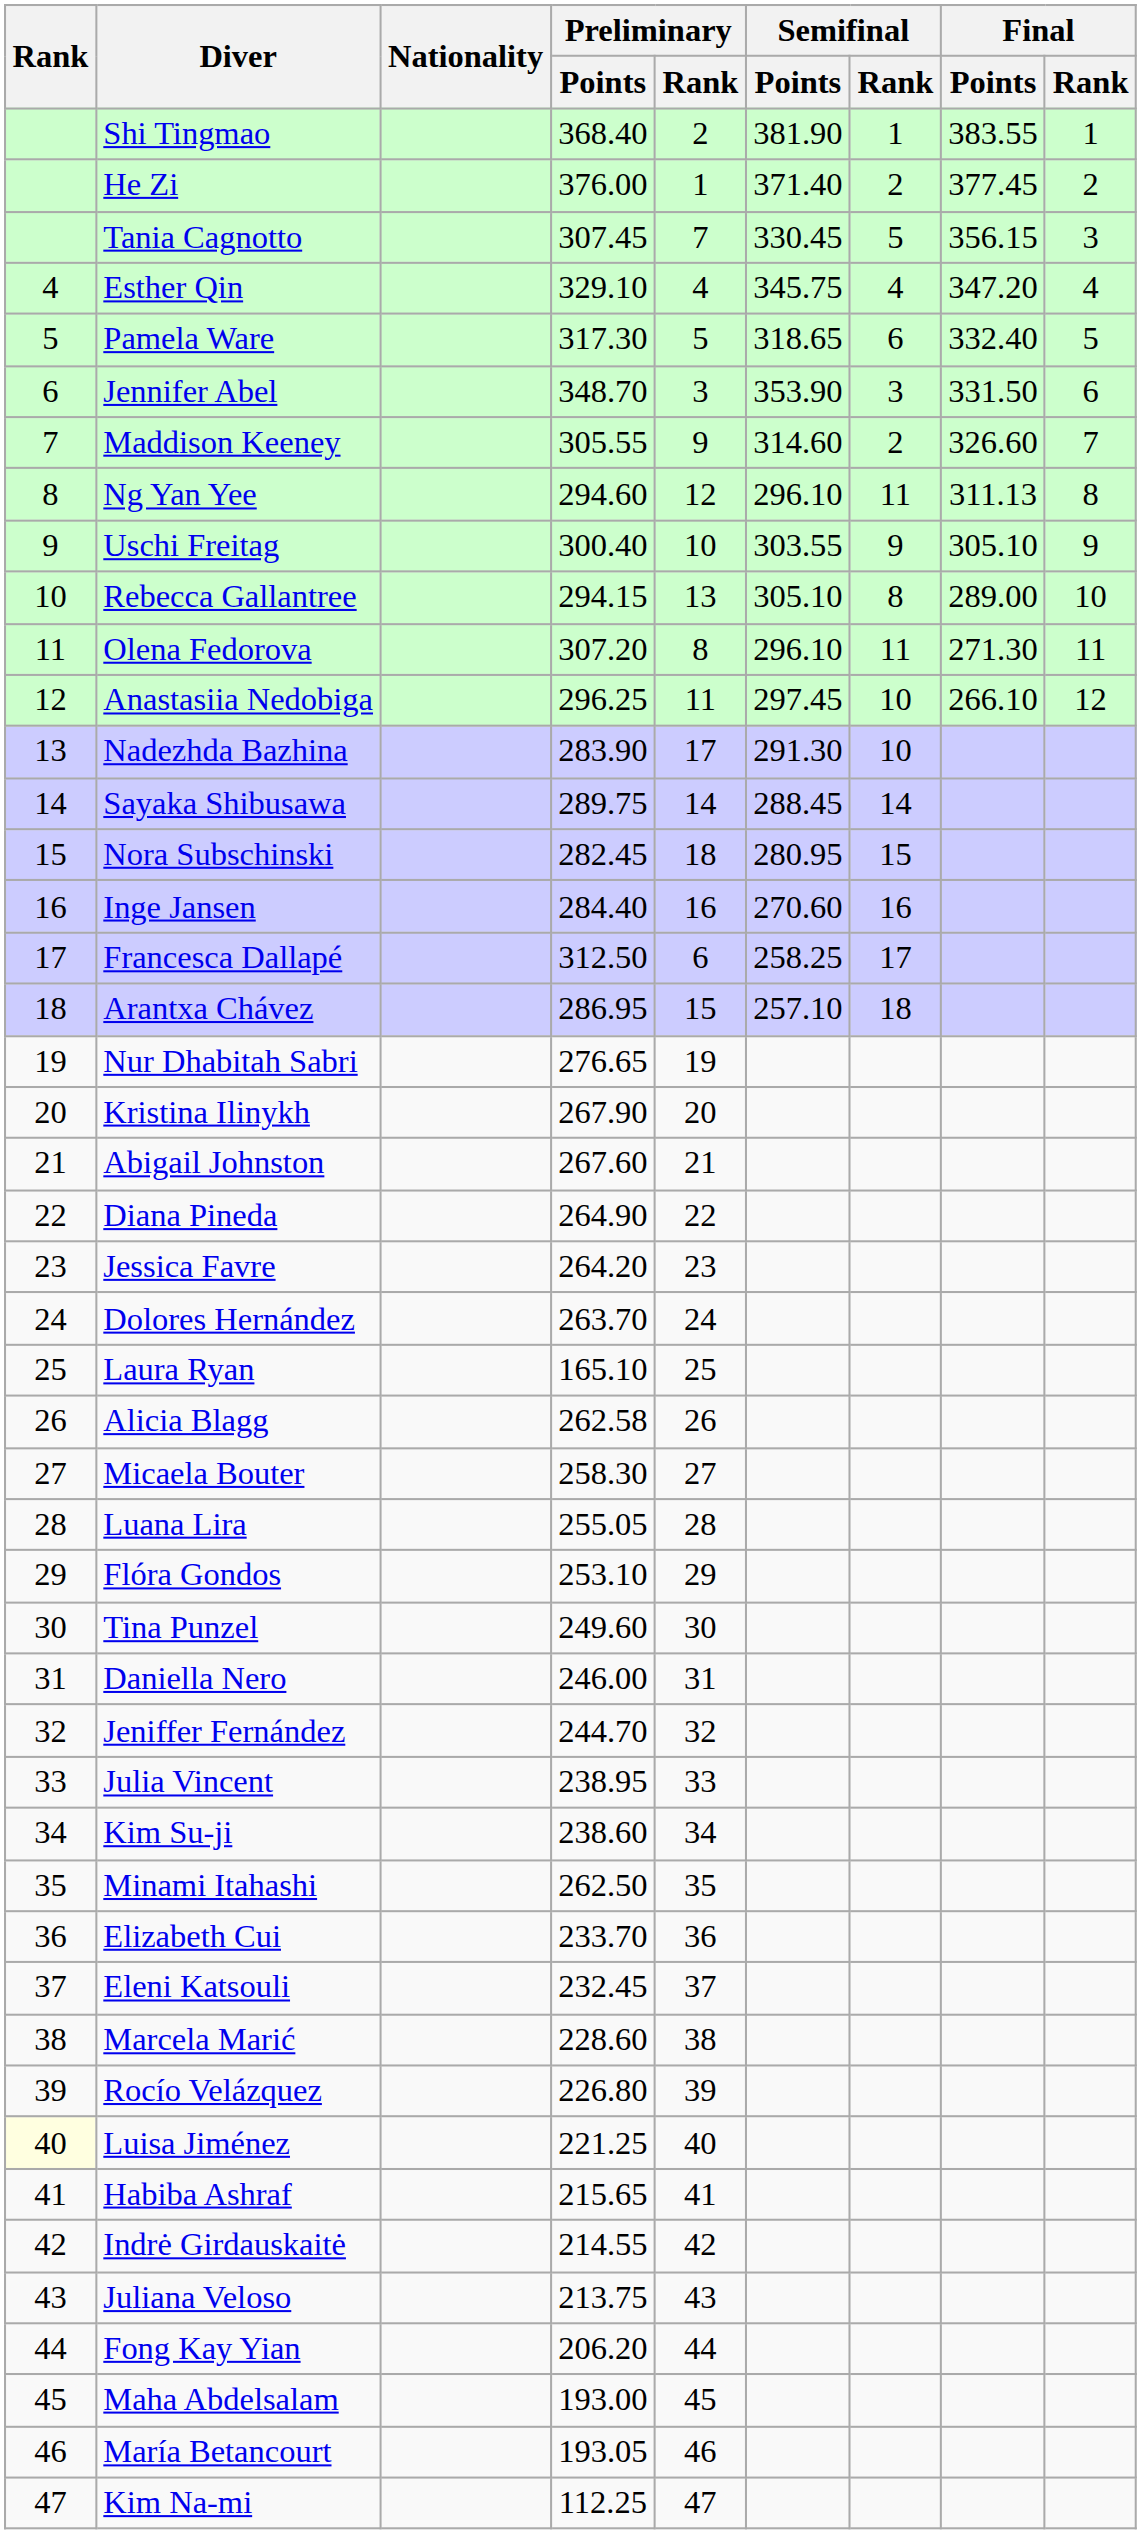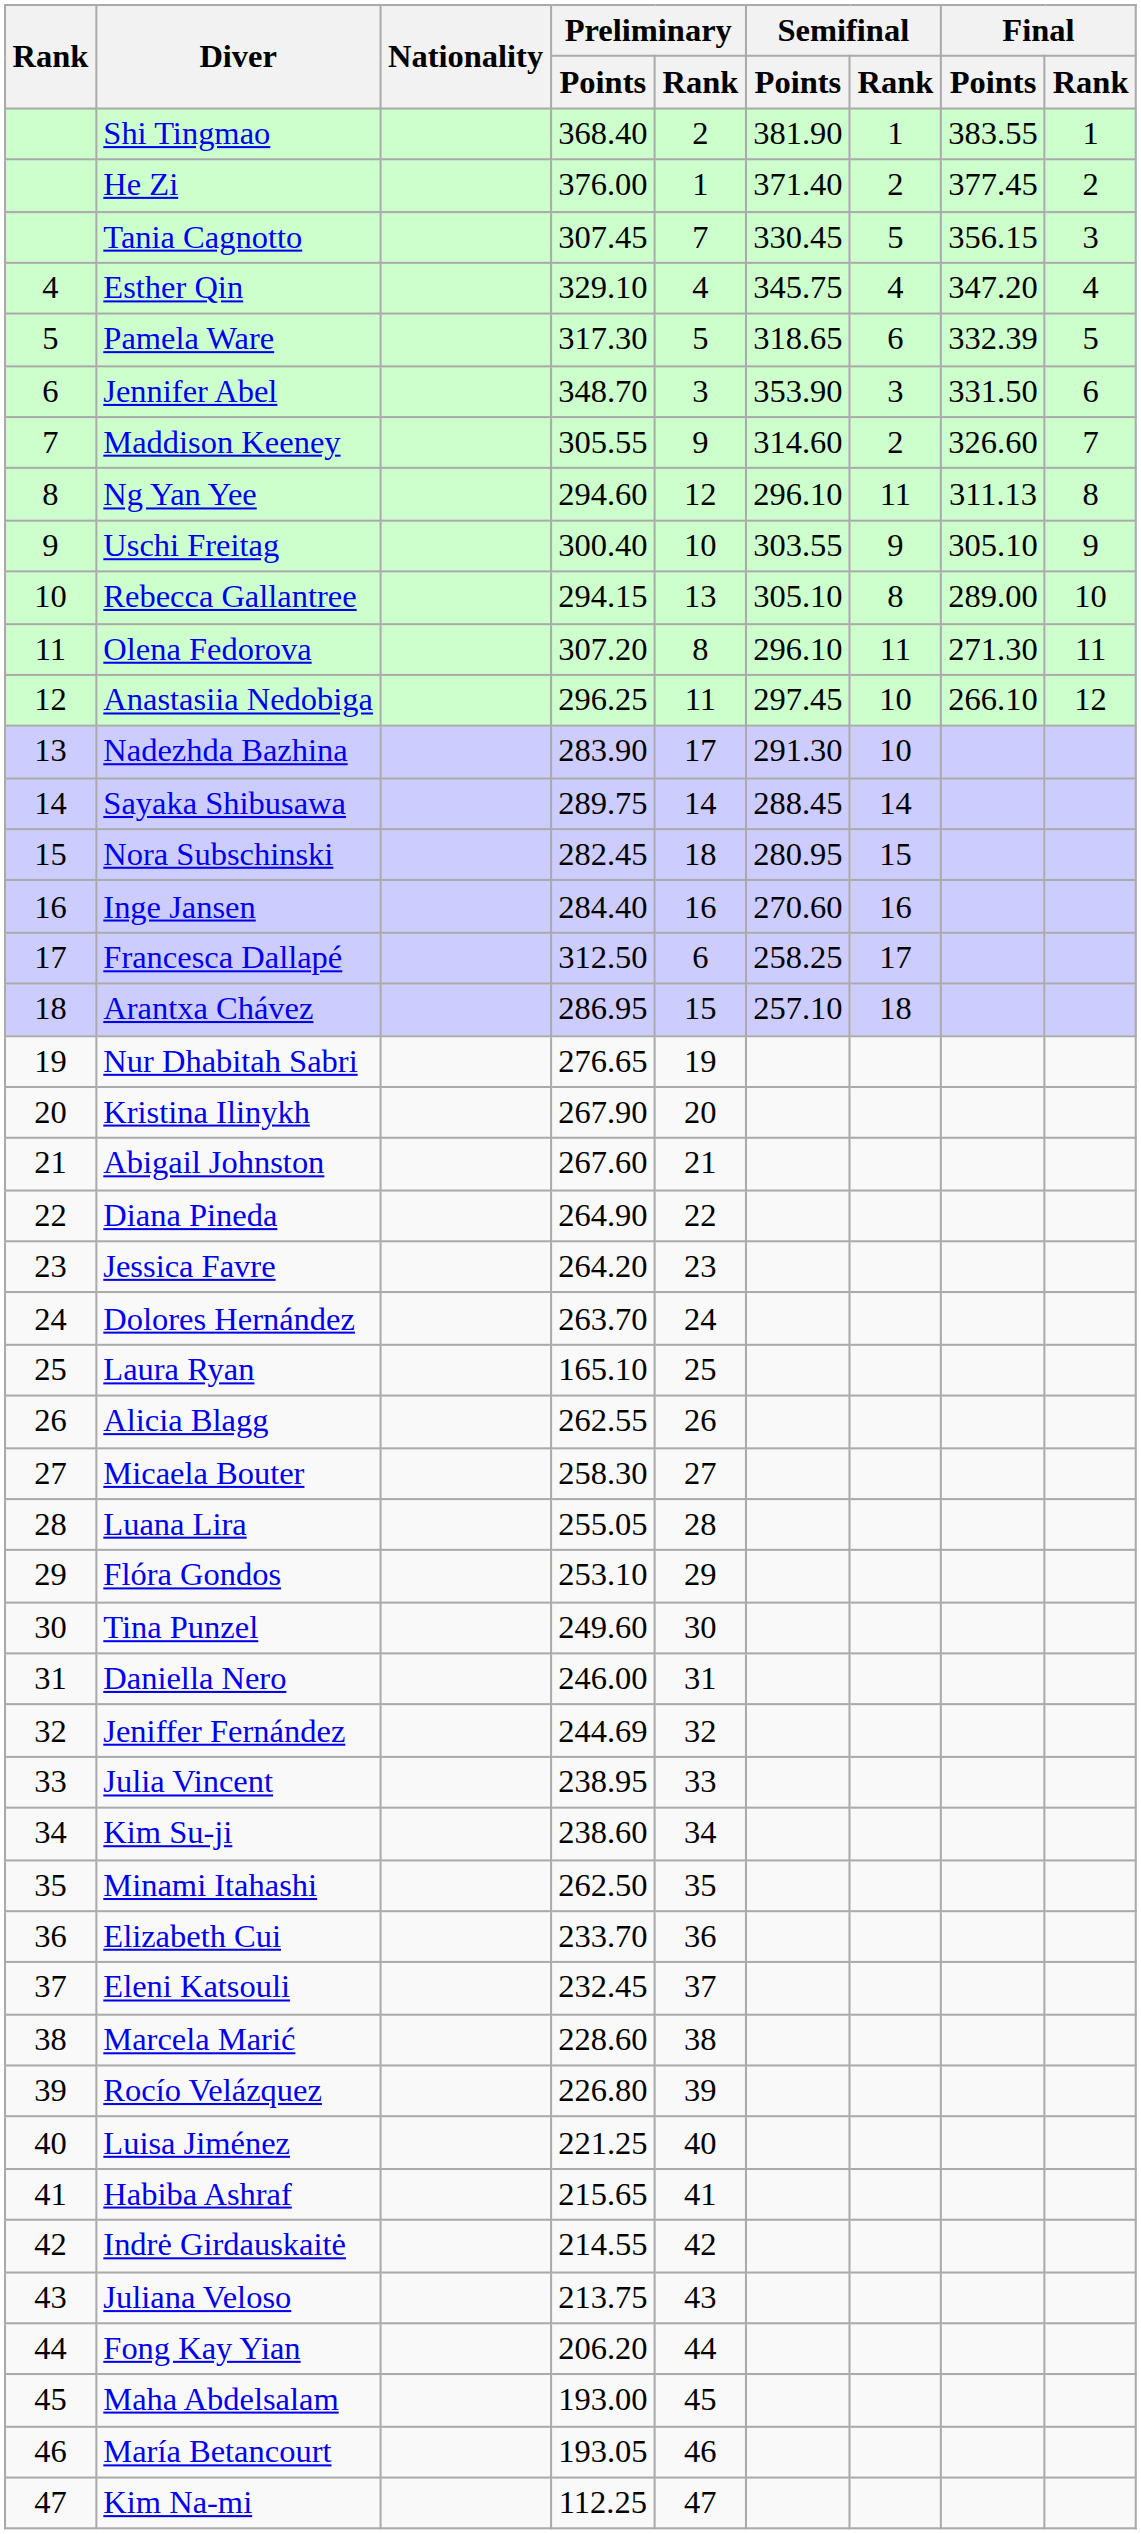Pamela Ware | Final / Points: 332.40 -> 332.39
Alicia Blagg | Preliminary / Points: 262.58 -> 262.55
Jeniffer Fernández | Preliminary / Points: 244.70 -> 244.69
Luisa Jiménez | Rank: lightyellow background -> no background
